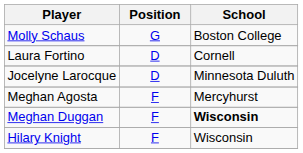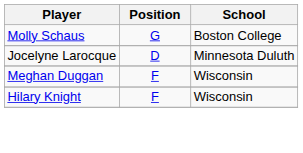- row: Laura Fortino | D | Cornell
- row: Meghan Agosta | F | Mercyhurst
Meghan Duggan | School: bold -> normal
